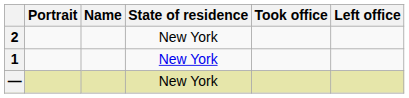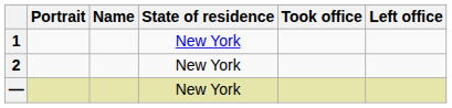rows swapped: 1 <-> 2
